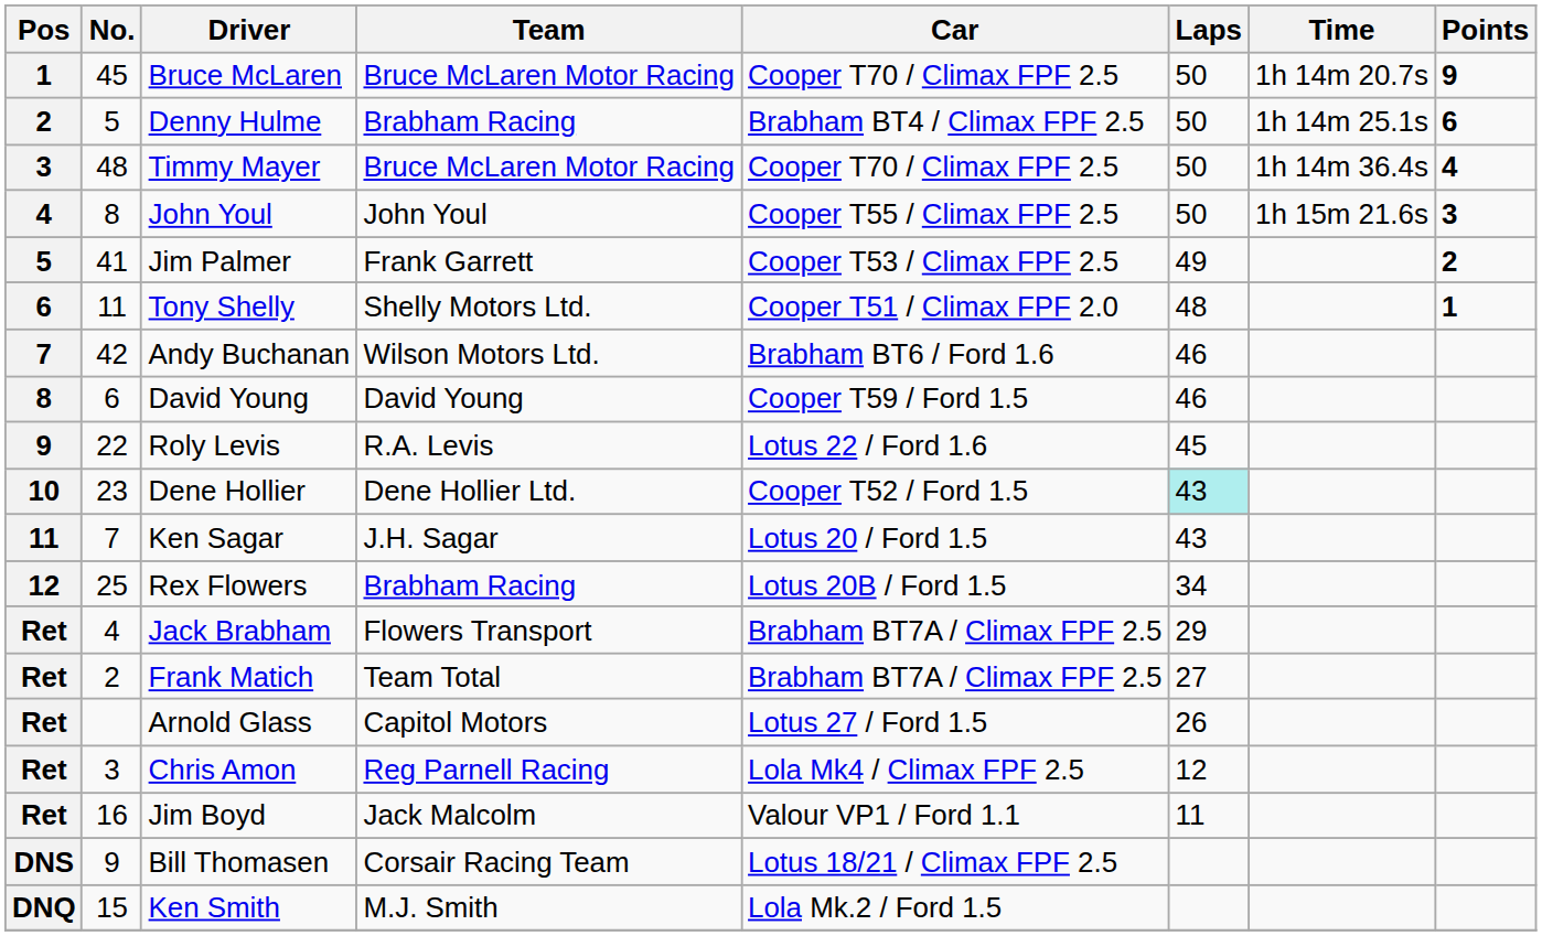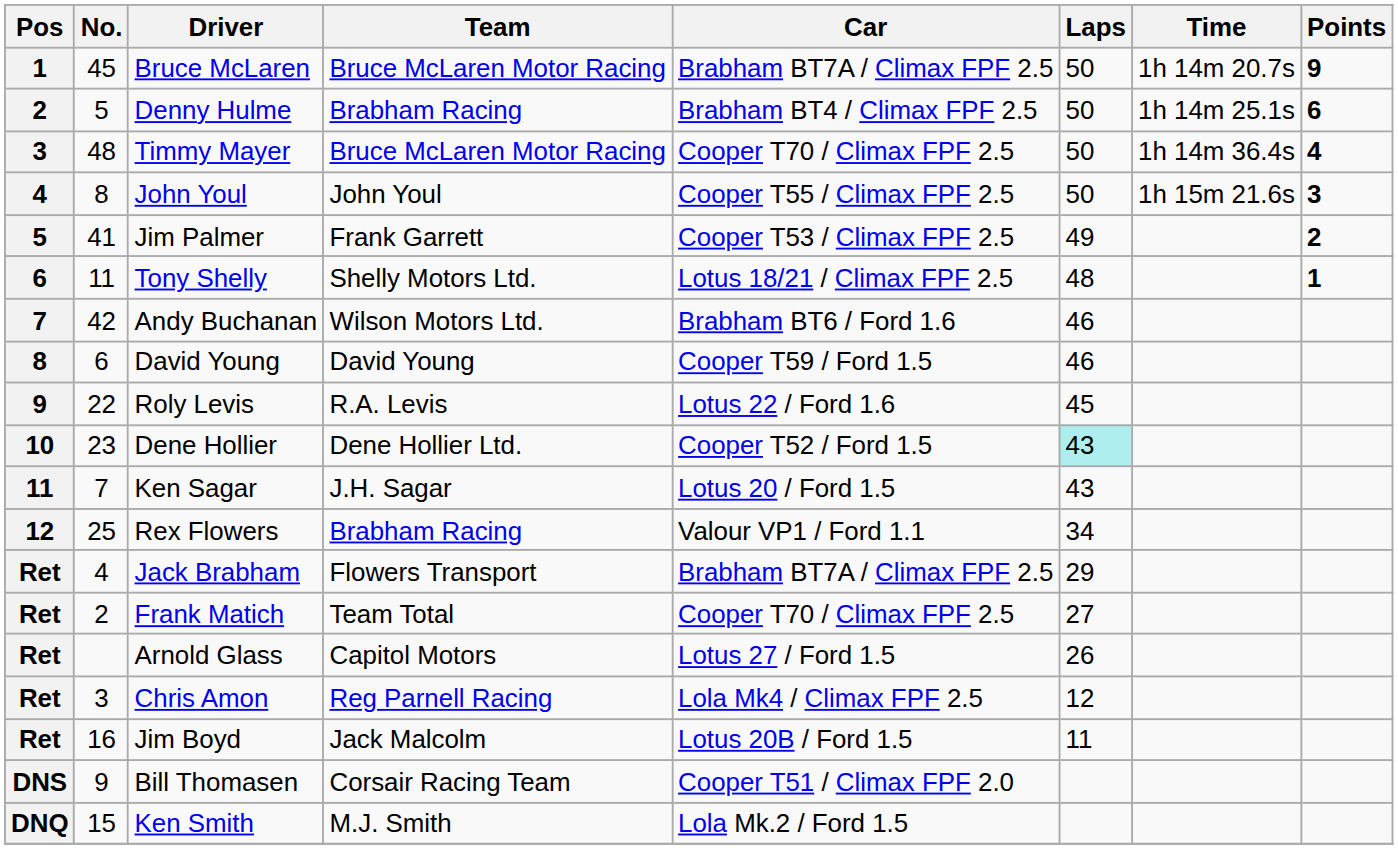Bruce McLaren | Car: Cooper T70 / Climax FPF 2.5 -> Brabham BT7A / Climax FPF 2.5
Tony Shelly | Car: Cooper T51 / Climax FPF 2.0 -> Lotus 18/21 / Climax FPF 2.5
Rex Flowers | Car: Lotus 20B / Ford 1.5 -> Valour VP1 / Ford 1.1
Frank Matich | Car: Brabham BT7A / Climax FPF 2.5 -> Cooper T70 / Climax FPF 2.5
Jim Boyd | Car: Valour VP1 / Ford 1.1 -> Lotus 20B / Ford 1.5
Bill Thomasen | Car: Lotus 18/21 / Climax FPF 2.5 -> Cooper T51 / Climax FPF 2.0
